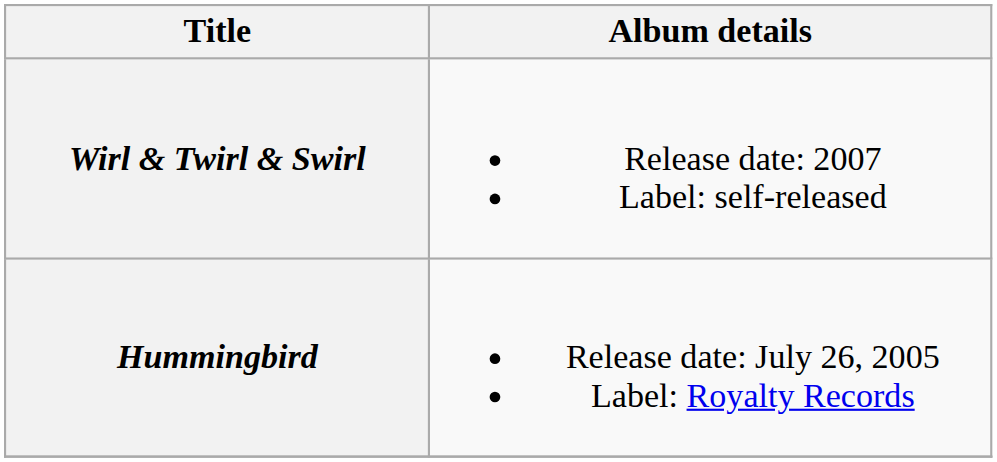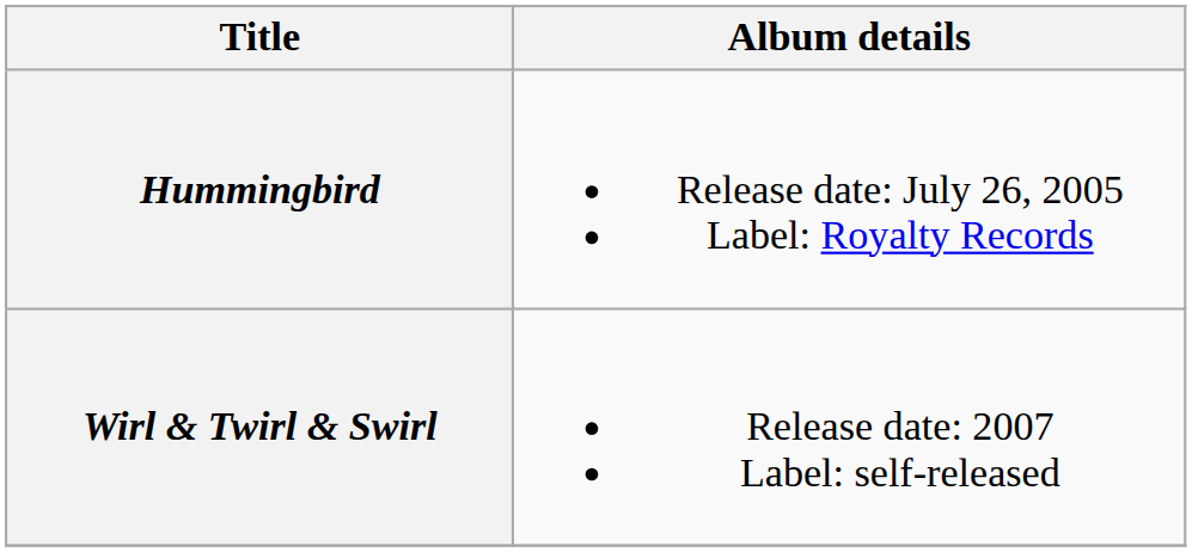rows swapped: Hummingbird <-> Wirl & Twirl & Swirl
